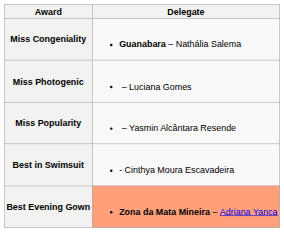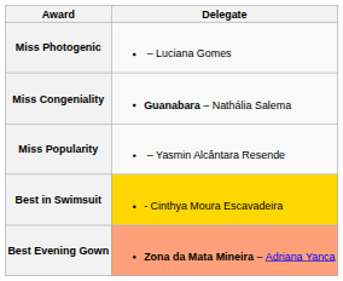rows swapped: Miss Photogenic <-> Miss Congeniality
Best in Swimsuit | Delegate: no background -> gold background
